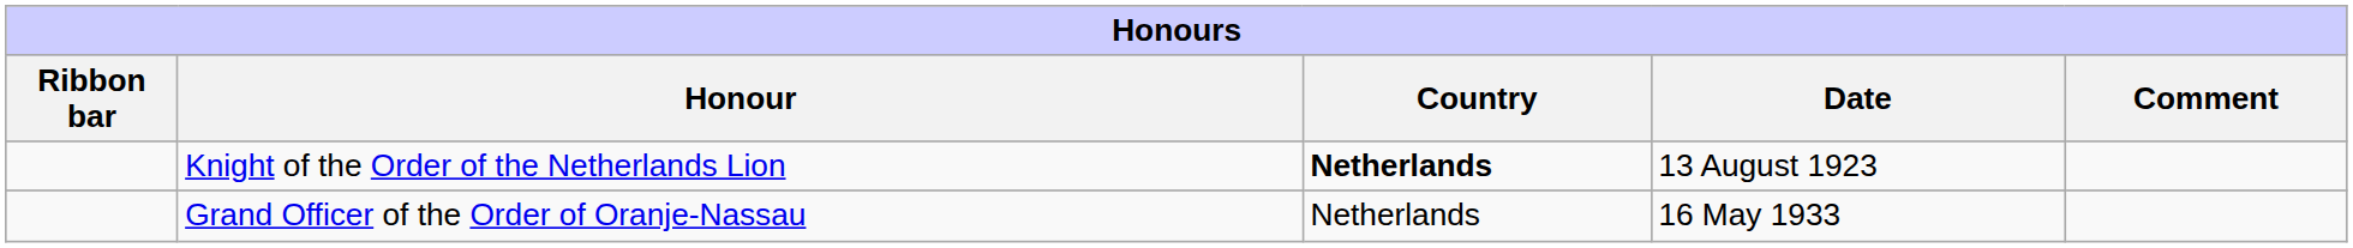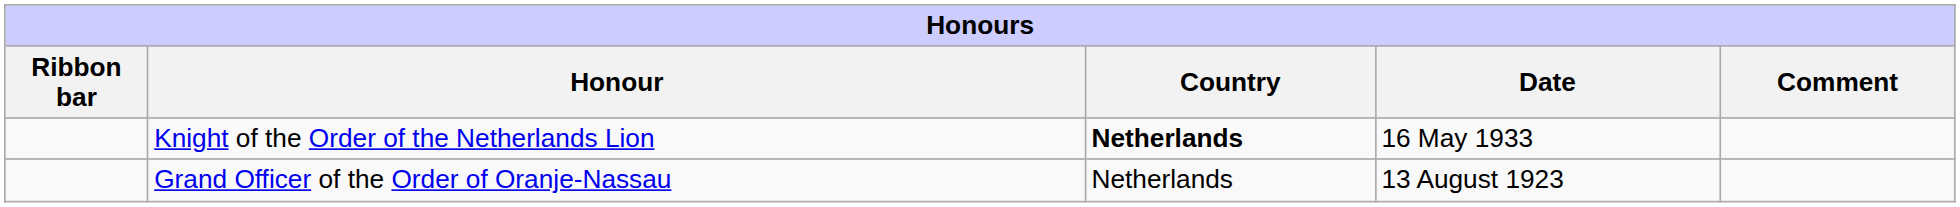Knight of the Order of the Netherlands Lion | Date: 13 August 1923 -> 16 May 1933
Grand Officer of the Order of Oranje-Nassau | Date: 16 May 1933 -> 13 August 1923
